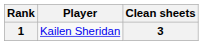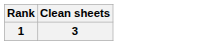- column: Player | Kailen Sheridan
